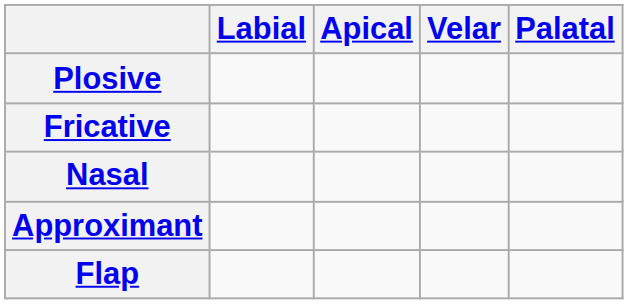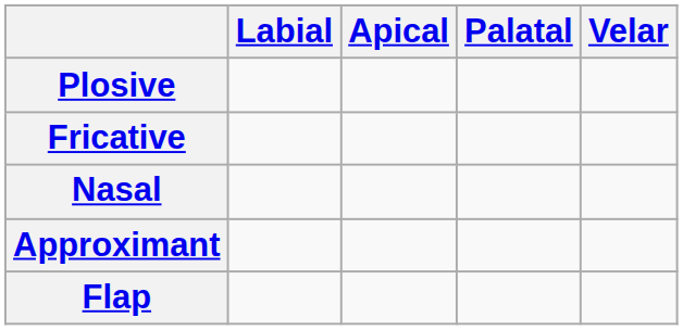columns swapped: Palatal <-> Velar
